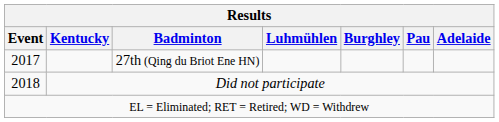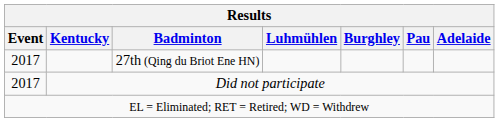Did not participate | Event: 2018 -> 2017
